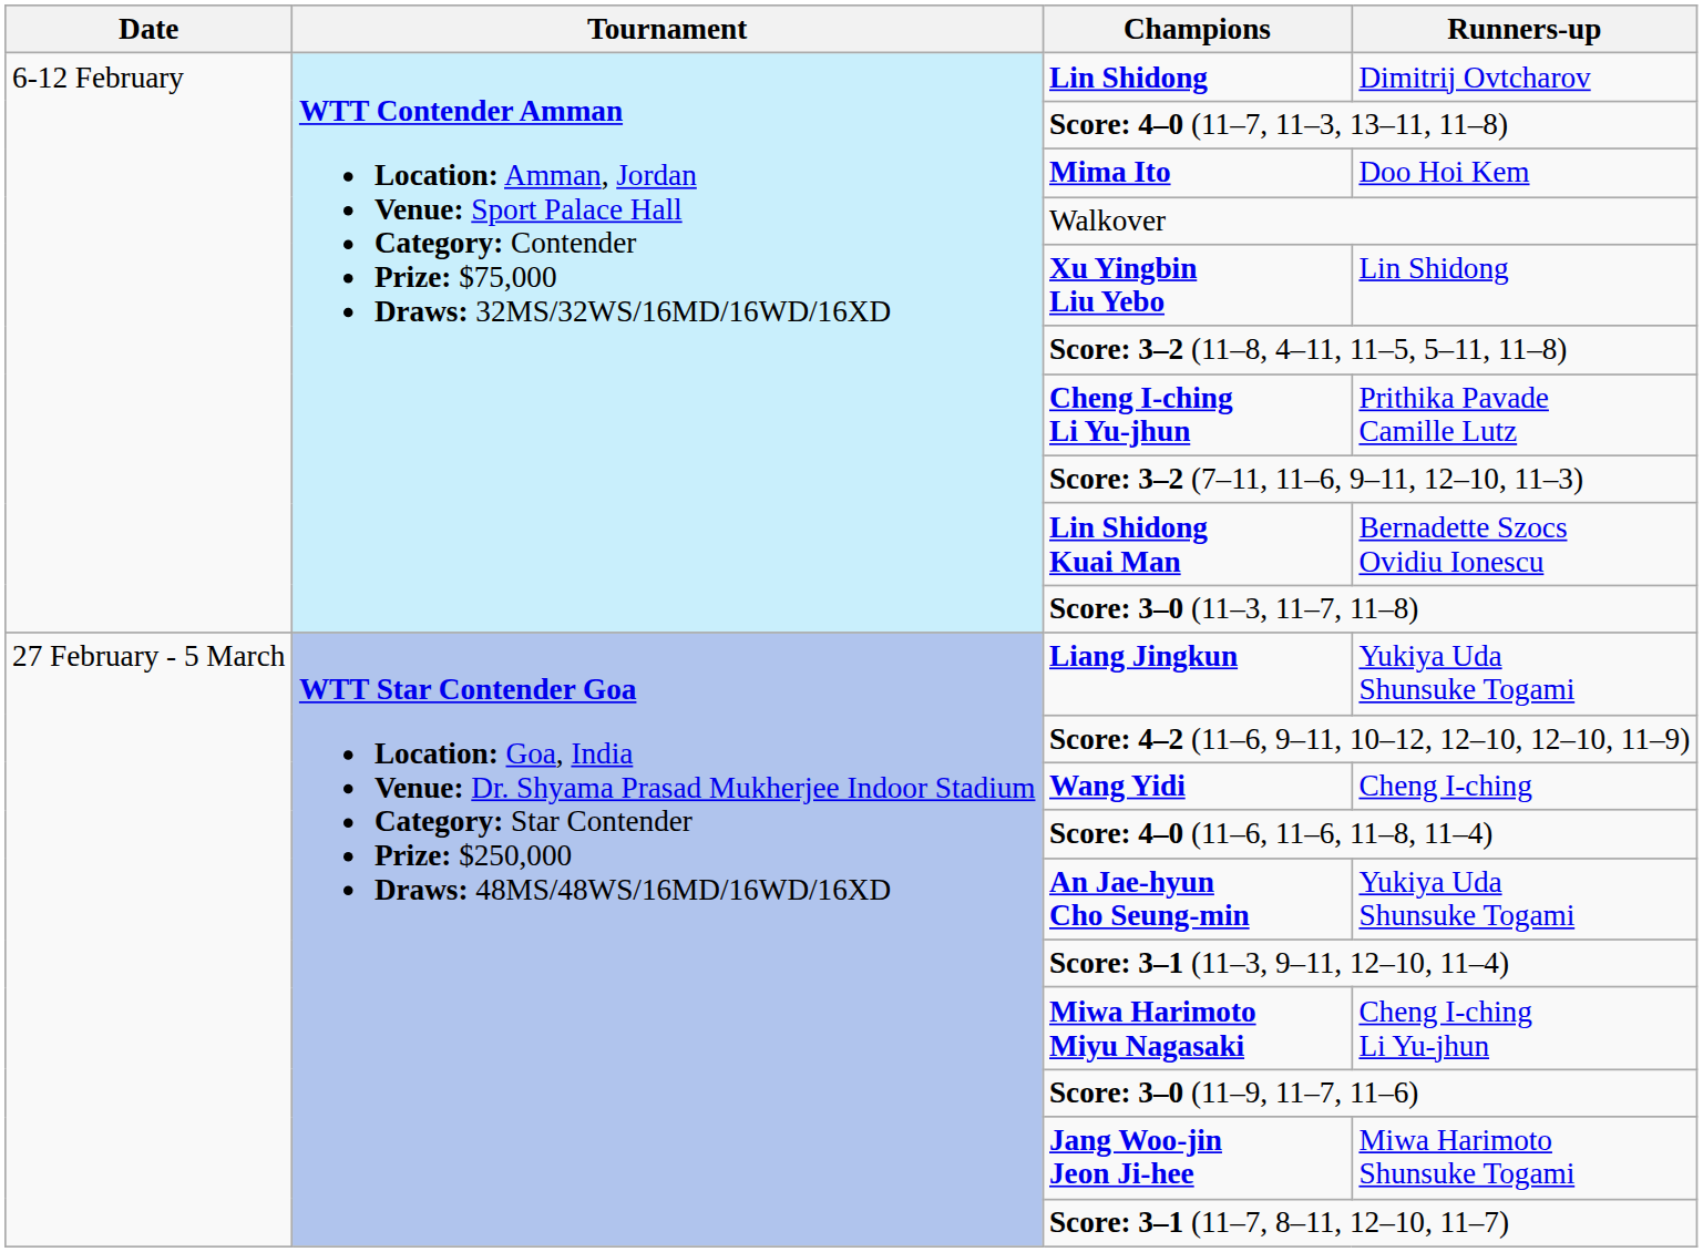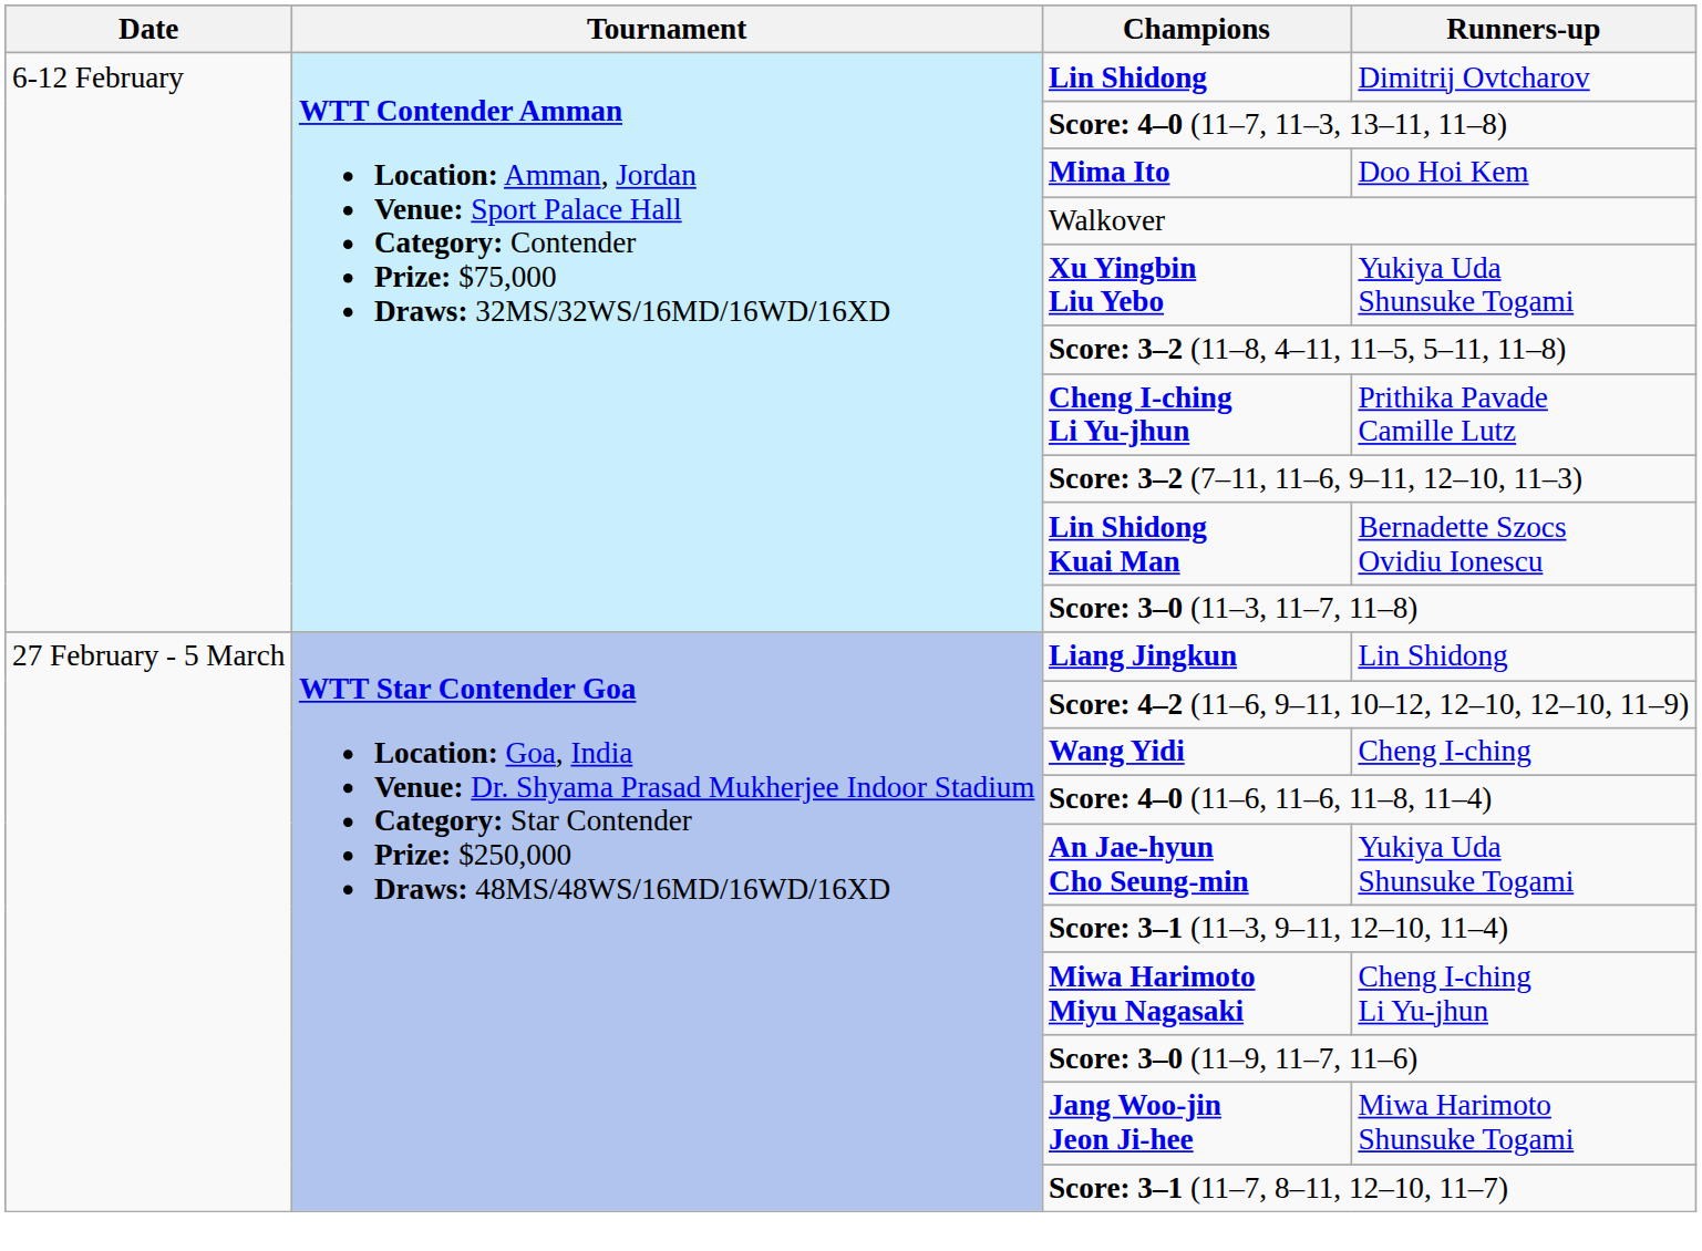Xu Yingbin Liu Yebo | Runners-up: Lin Shidong -> Yukiya Uda Shunsuke Togami
Liang Jingkun | Runners-up: Yukiya Uda Shunsuke Togami -> Lin Shidong
